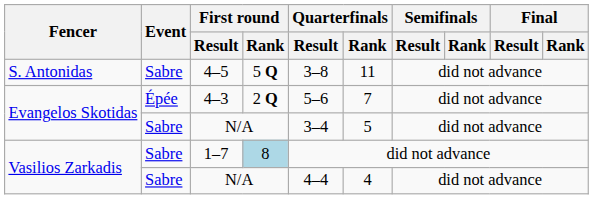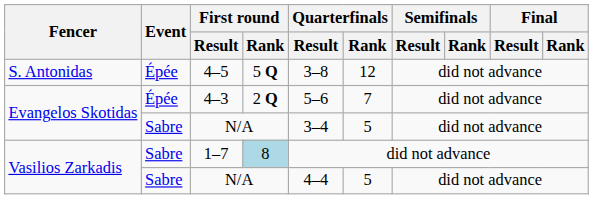4–5 | Event: Sabre -> Épée
4–5 | Quarterfinals / Rank: 11 -> 12
Vasilios Zarkadis / N/A | Quarterfinals / Rank: 4 -> 5
